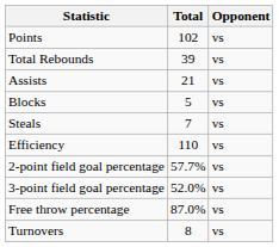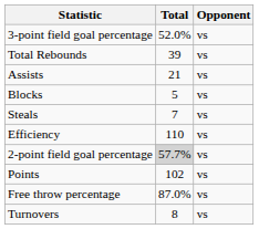rows swapped: Points <-> 3-point field goal percentage
2-point field goal percentage | Total: no background -> lightgrey background
